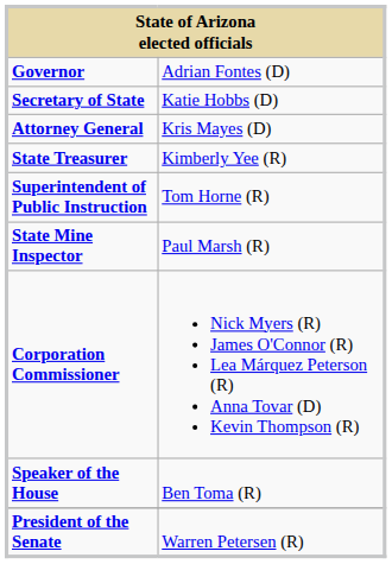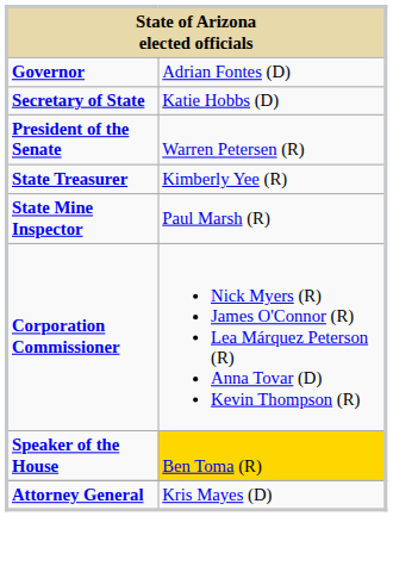rows swapped: Attorney General <-> President of the Senate
- row: Superintendent of Public Instruction | Tom Horne (R)
Speaker of the House | column 2: no background -> gold background
